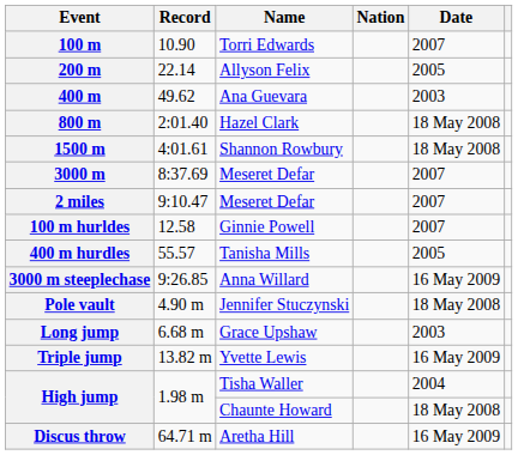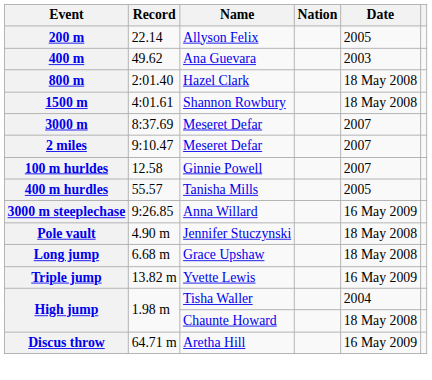- row: 100 m | 10.90 | Torri Edwards | 2007
Long jump | Date: 2003 -> 18 May 2008
